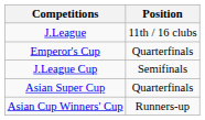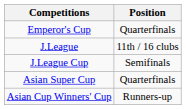rows swapped: J.League <-> Emperor's Cup
